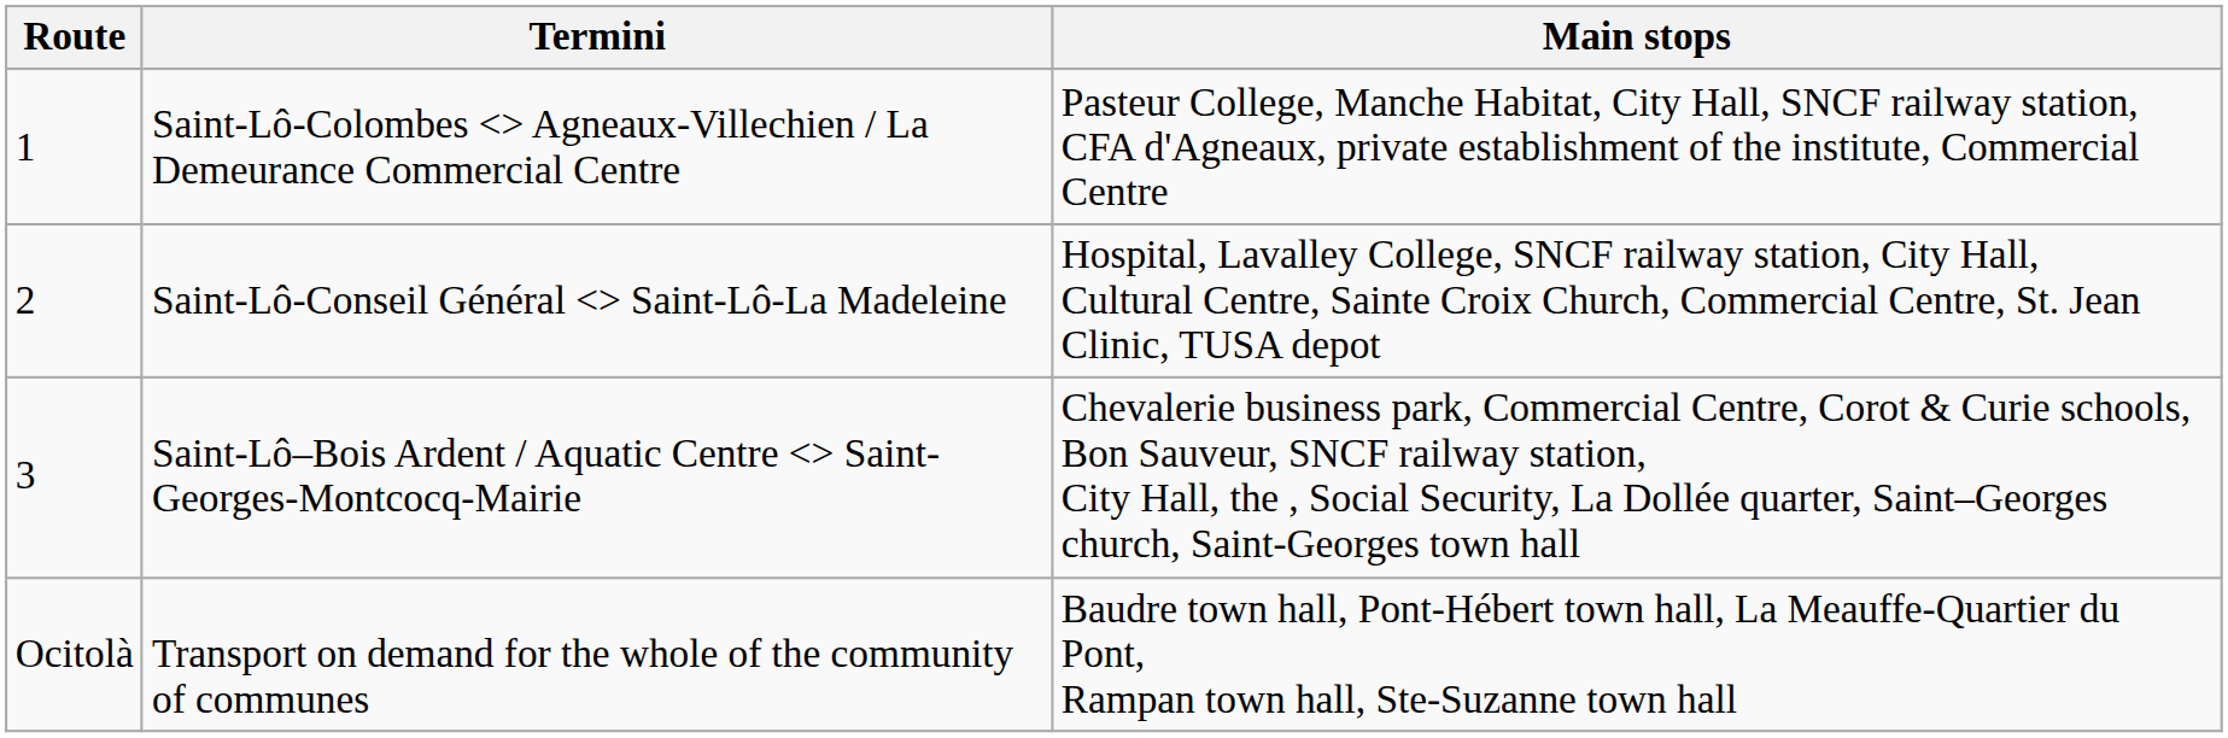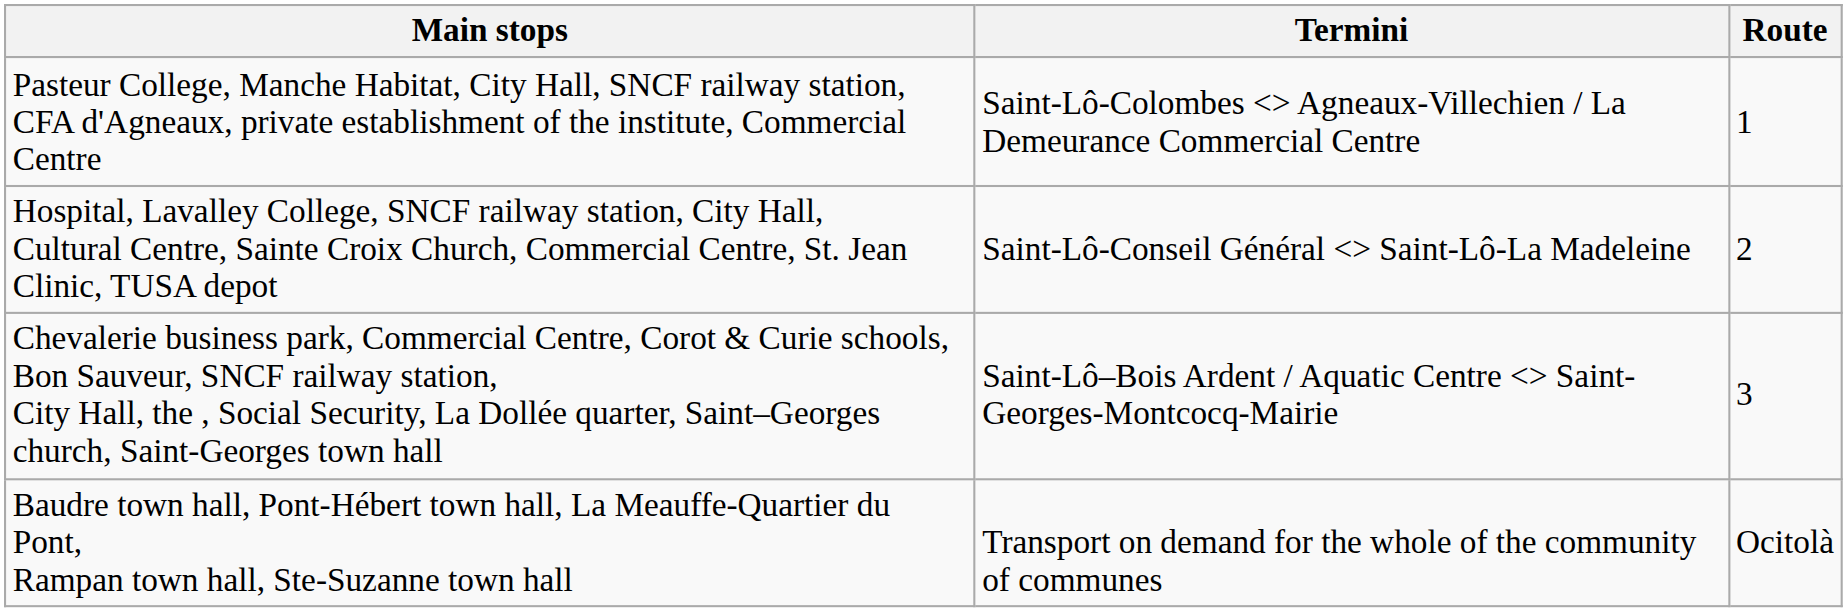columns swapped: Route <-> Main stops
